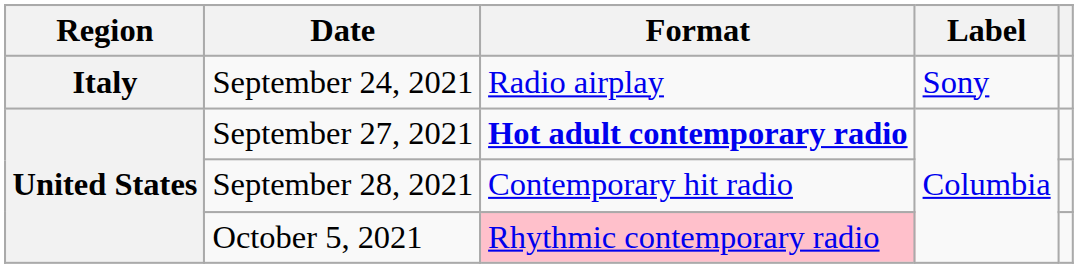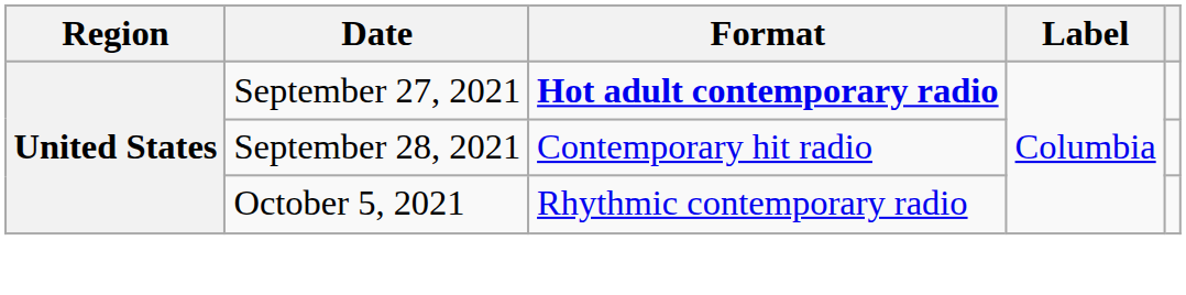- row: Italy | September 24, 2021 | Radio airplay | Sony
October 5, 2021 | Format: pink background -> no background
